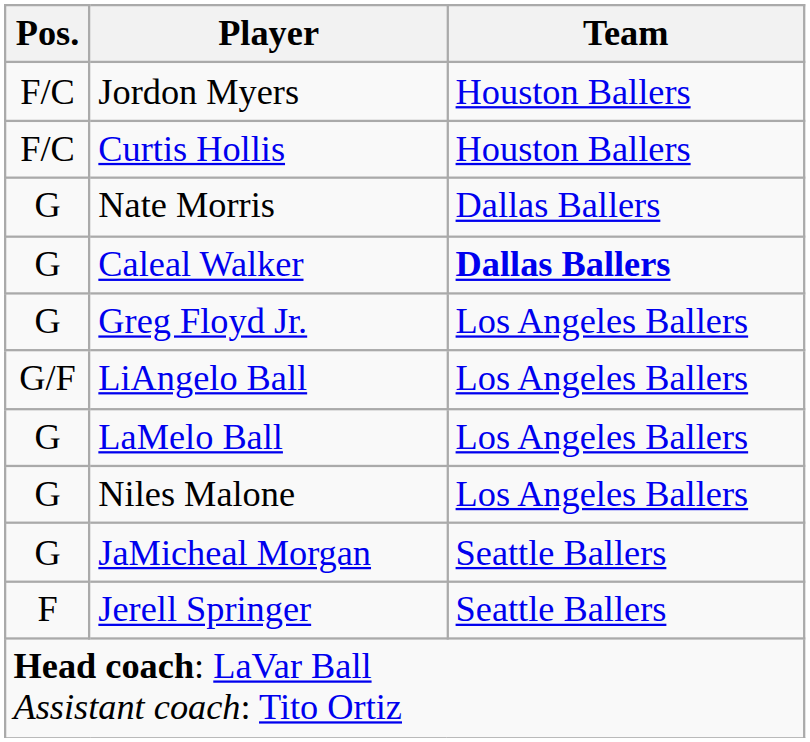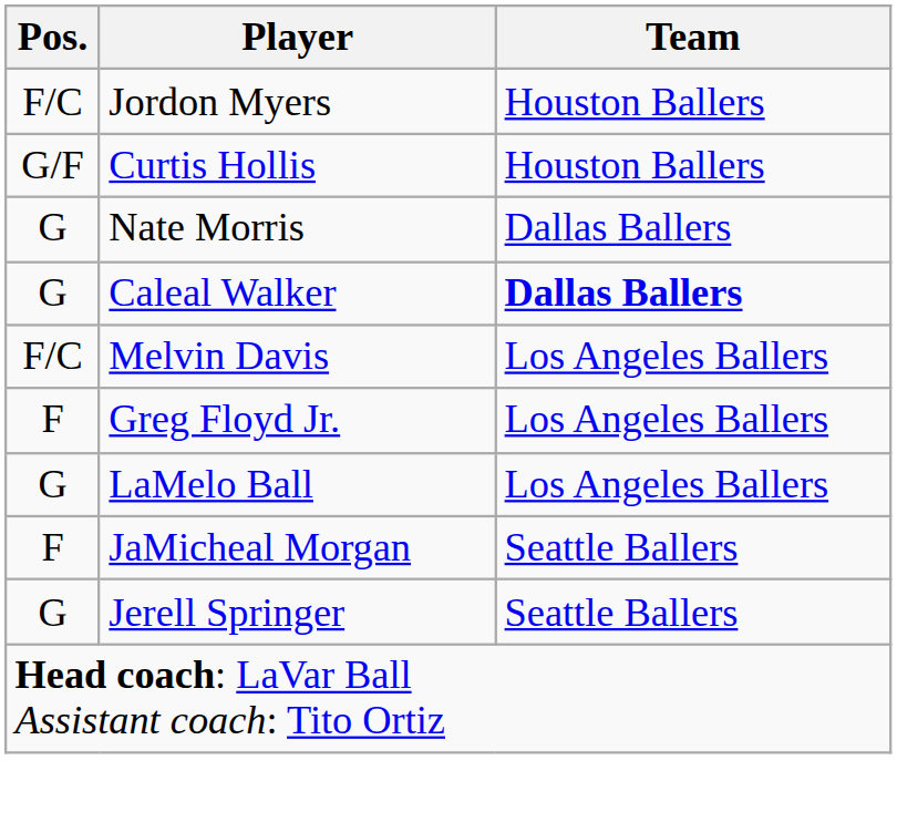Curtis Hollis | Pos.: F/C -> G/F
+ row: F/C | Melvin Davis | Los Angeles Ballers
Greg Floyd Jr. | Pos.: G -> F
- row: G/F | LiAngelo Ball | Los Angeles Ballers
- row: G | Niles Malone | Los Angeles Ballers
JaMicheal Morgan | Pos.: G -> F
Jerell Springer | Pos.: F -> G
